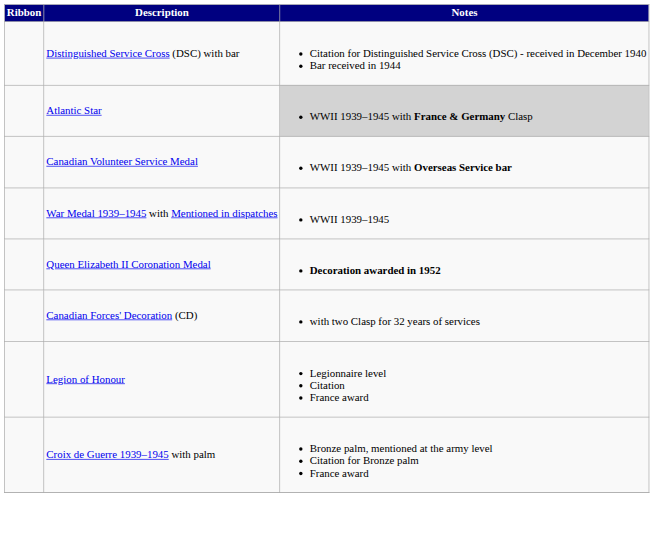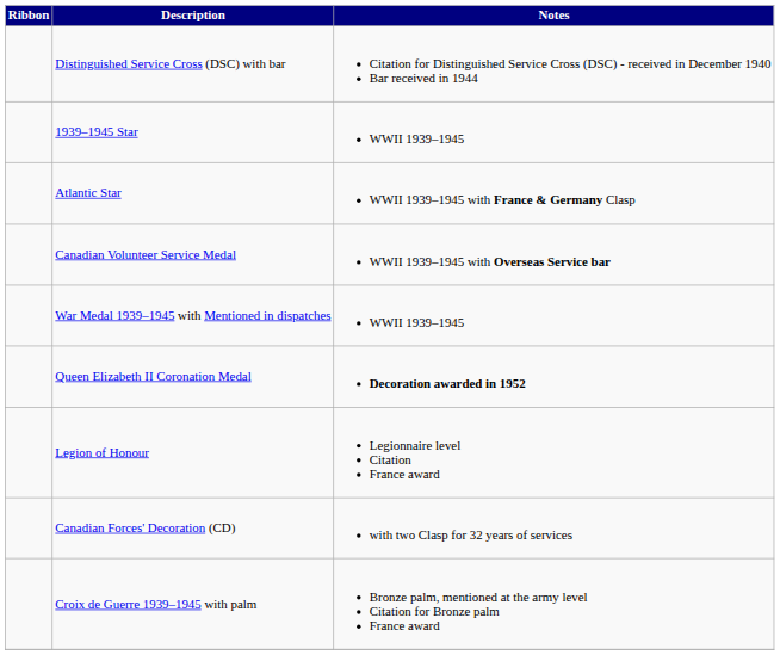+ row: 1939–1945 Star | WWII 1939–1945
Atlantic Star | Notes: lightgrey background -> no background
rows swapped: Canadian Forces' Decoration (CD) <-> Legion of Honour
